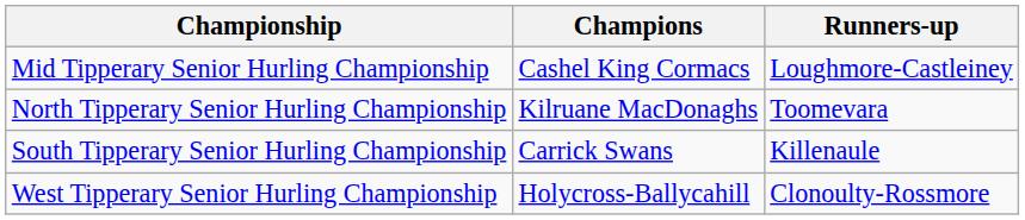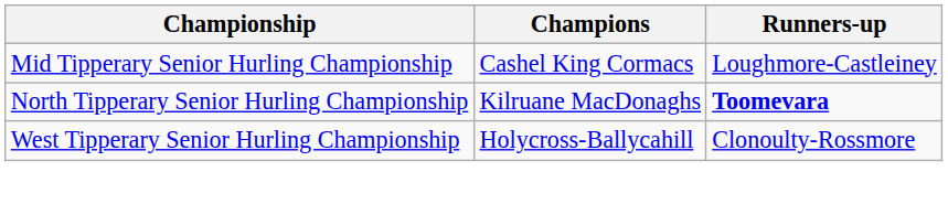North Tipperary Senior Hurling Championship | Runners-up: normal -> bold
- row: South Tipperary Senior Hurling Championship | Carrick Swans | Killenaule
